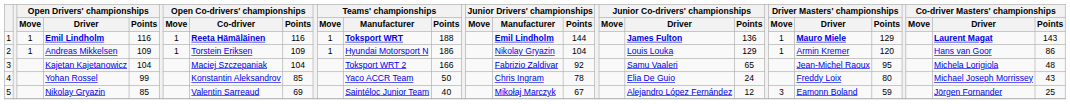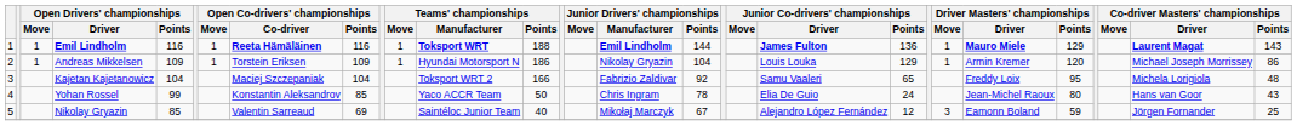Andreas Mikkelsen | Co-driver Masters' championships / Driver: Hans van Goor -> Michael Joseph Morrissey
Kajetan Kajetanowicz | Driver Masters' championships / Driver: Jean-Michel Raoux -> Freddy Loix
Yohan Rossel | Driver Masters' championships / Driver: Freddy Loix -> Jean-Michel Raoux
Yohan Rossel | Co-driver Masters' championships / Driver: Michael Joseph Morrissey -> Hans van Goor
